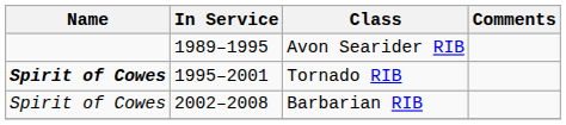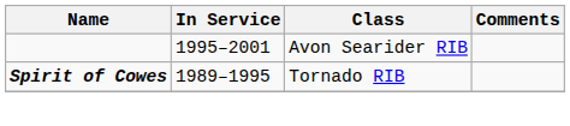Avon Searider RIB | In Service: 1989–1995 -> 1995–2001
Tornado RIB | In Service: 1995–2001 -> 1989–1995
- row: Spirit of Cowes | 2002–2008 | Barbarian RIB
